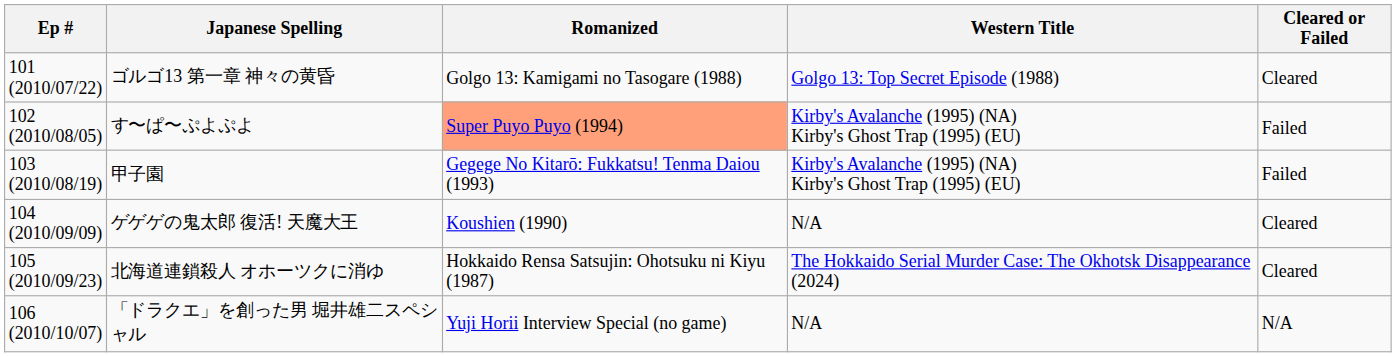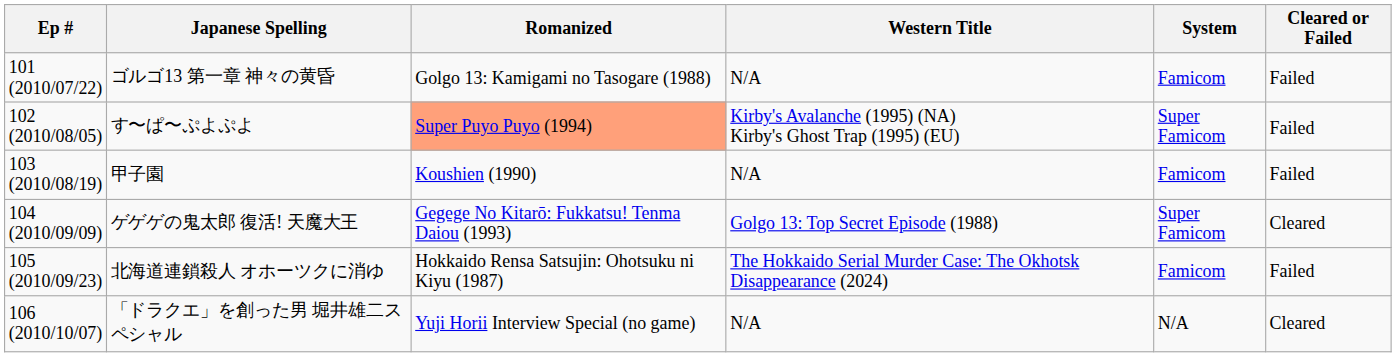+ column: System | Famicom | Super Famicom | Famicom | Super Famicom | Famicom | N/A
ゴルゴ13 第一章 神々の黄昏 | Western Title: Golgo 13: Top Secret Episode (1988) -> N/A
ゴルゴ13 第一章 神々の黄昏 | Cleared or Failed: Cleared -> Failed
甲子園 | Romanized: Gegege No Kitarō: Fukkatsu! Tenma Daiou (1993) -> Koushien (1990)
甲子園 | Western Title: Kirby's Avalanche (1995) (NA) Kirby's Ghost Trap (1995) (EU) -> N/A
ゲゲゲの鬼太郎 復活! 天魔大王 | Romanized: Koushien (1990) -> Gegege No Kitarō: Fukkatsu! Tenma Daiou (1993)
ゲゲゲの鬼太郎 復活! 天魔大王 | Western Title: N/A -> Golgo 13: Top Secret Episode (1988)
北海道連鎖殺人 オホーツクに消ゆ | Cleared or Failed: Cleared -> Failed
「ドラクエ」を創った男 堀井雄二スペシャル | Cleared or Failed: N/A -> Cleared
